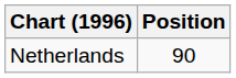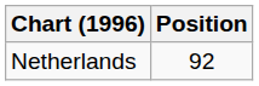Netherlands | Position: 90 -> 92
